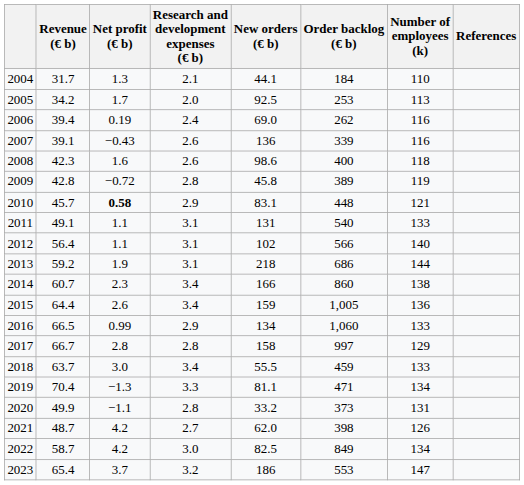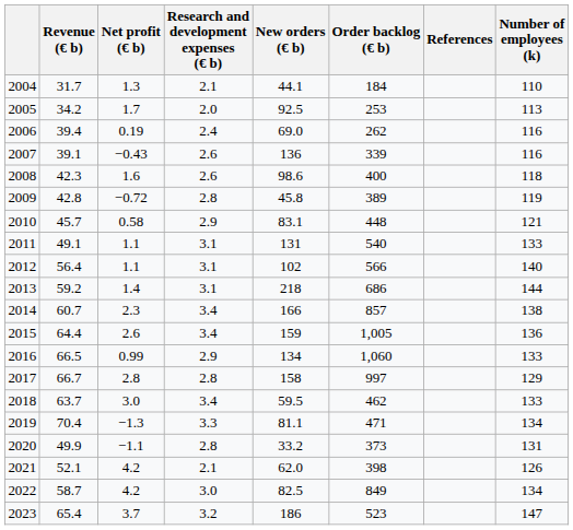columns swapped: Number of employees (k) <-> References
2010 | Net profit (€ b): bold -> normal
2013 | Net profit (€ b): 1.9 -> 1.4
2014 | Order backlog (€ b): 860 -> 857
2018 | New orders (€ b): 55.5 -> 59.5
2018 | Order backlog (€ b): 459 -> 462
2021 | Revenue (€ b): 48.7 -> 52.1
2021 | Research and development expenses (€ b): 2.7 -> 2.1
2023 | Order backlog (€ b): 553 -> 523
